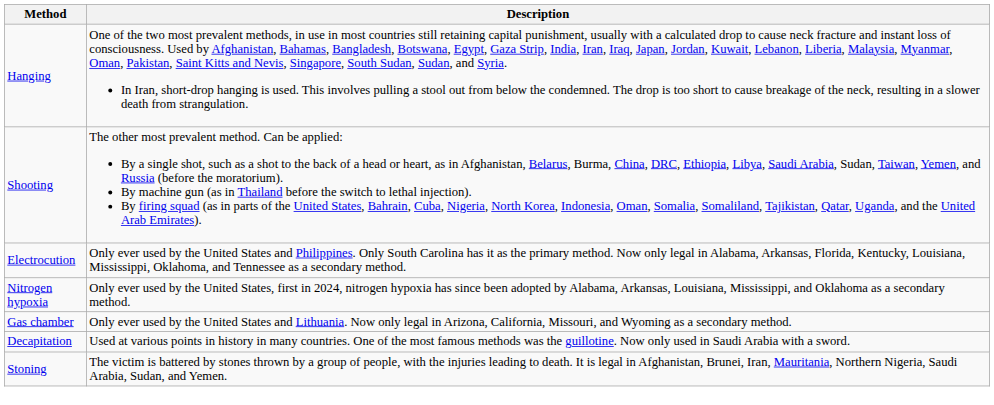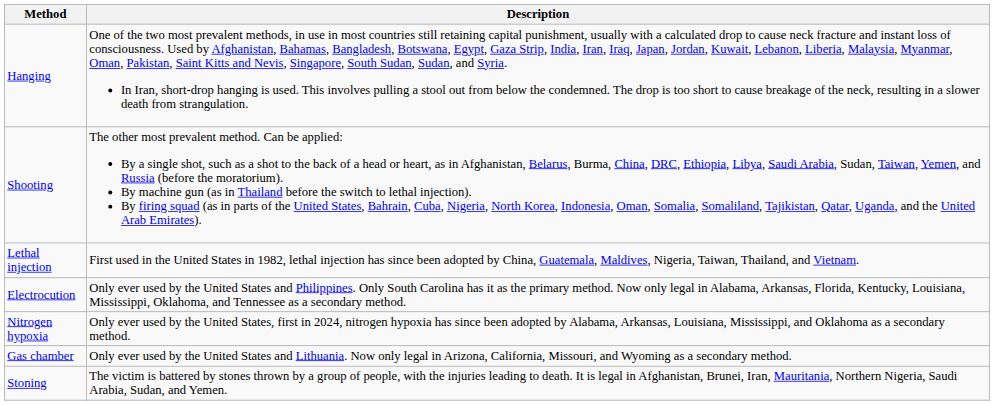+ row: Lethal injection | First used in the United States in 1982, lethal injection has since been adopted by China, Guatemala, Maldives, Nigeria, Taiwan, Thailand, and Vietnam.
- row: Decapitation | Used at various points in history in many countries. One of the most famous methods was the guillotine. Now only used in Saudi Arabia with a sword.
